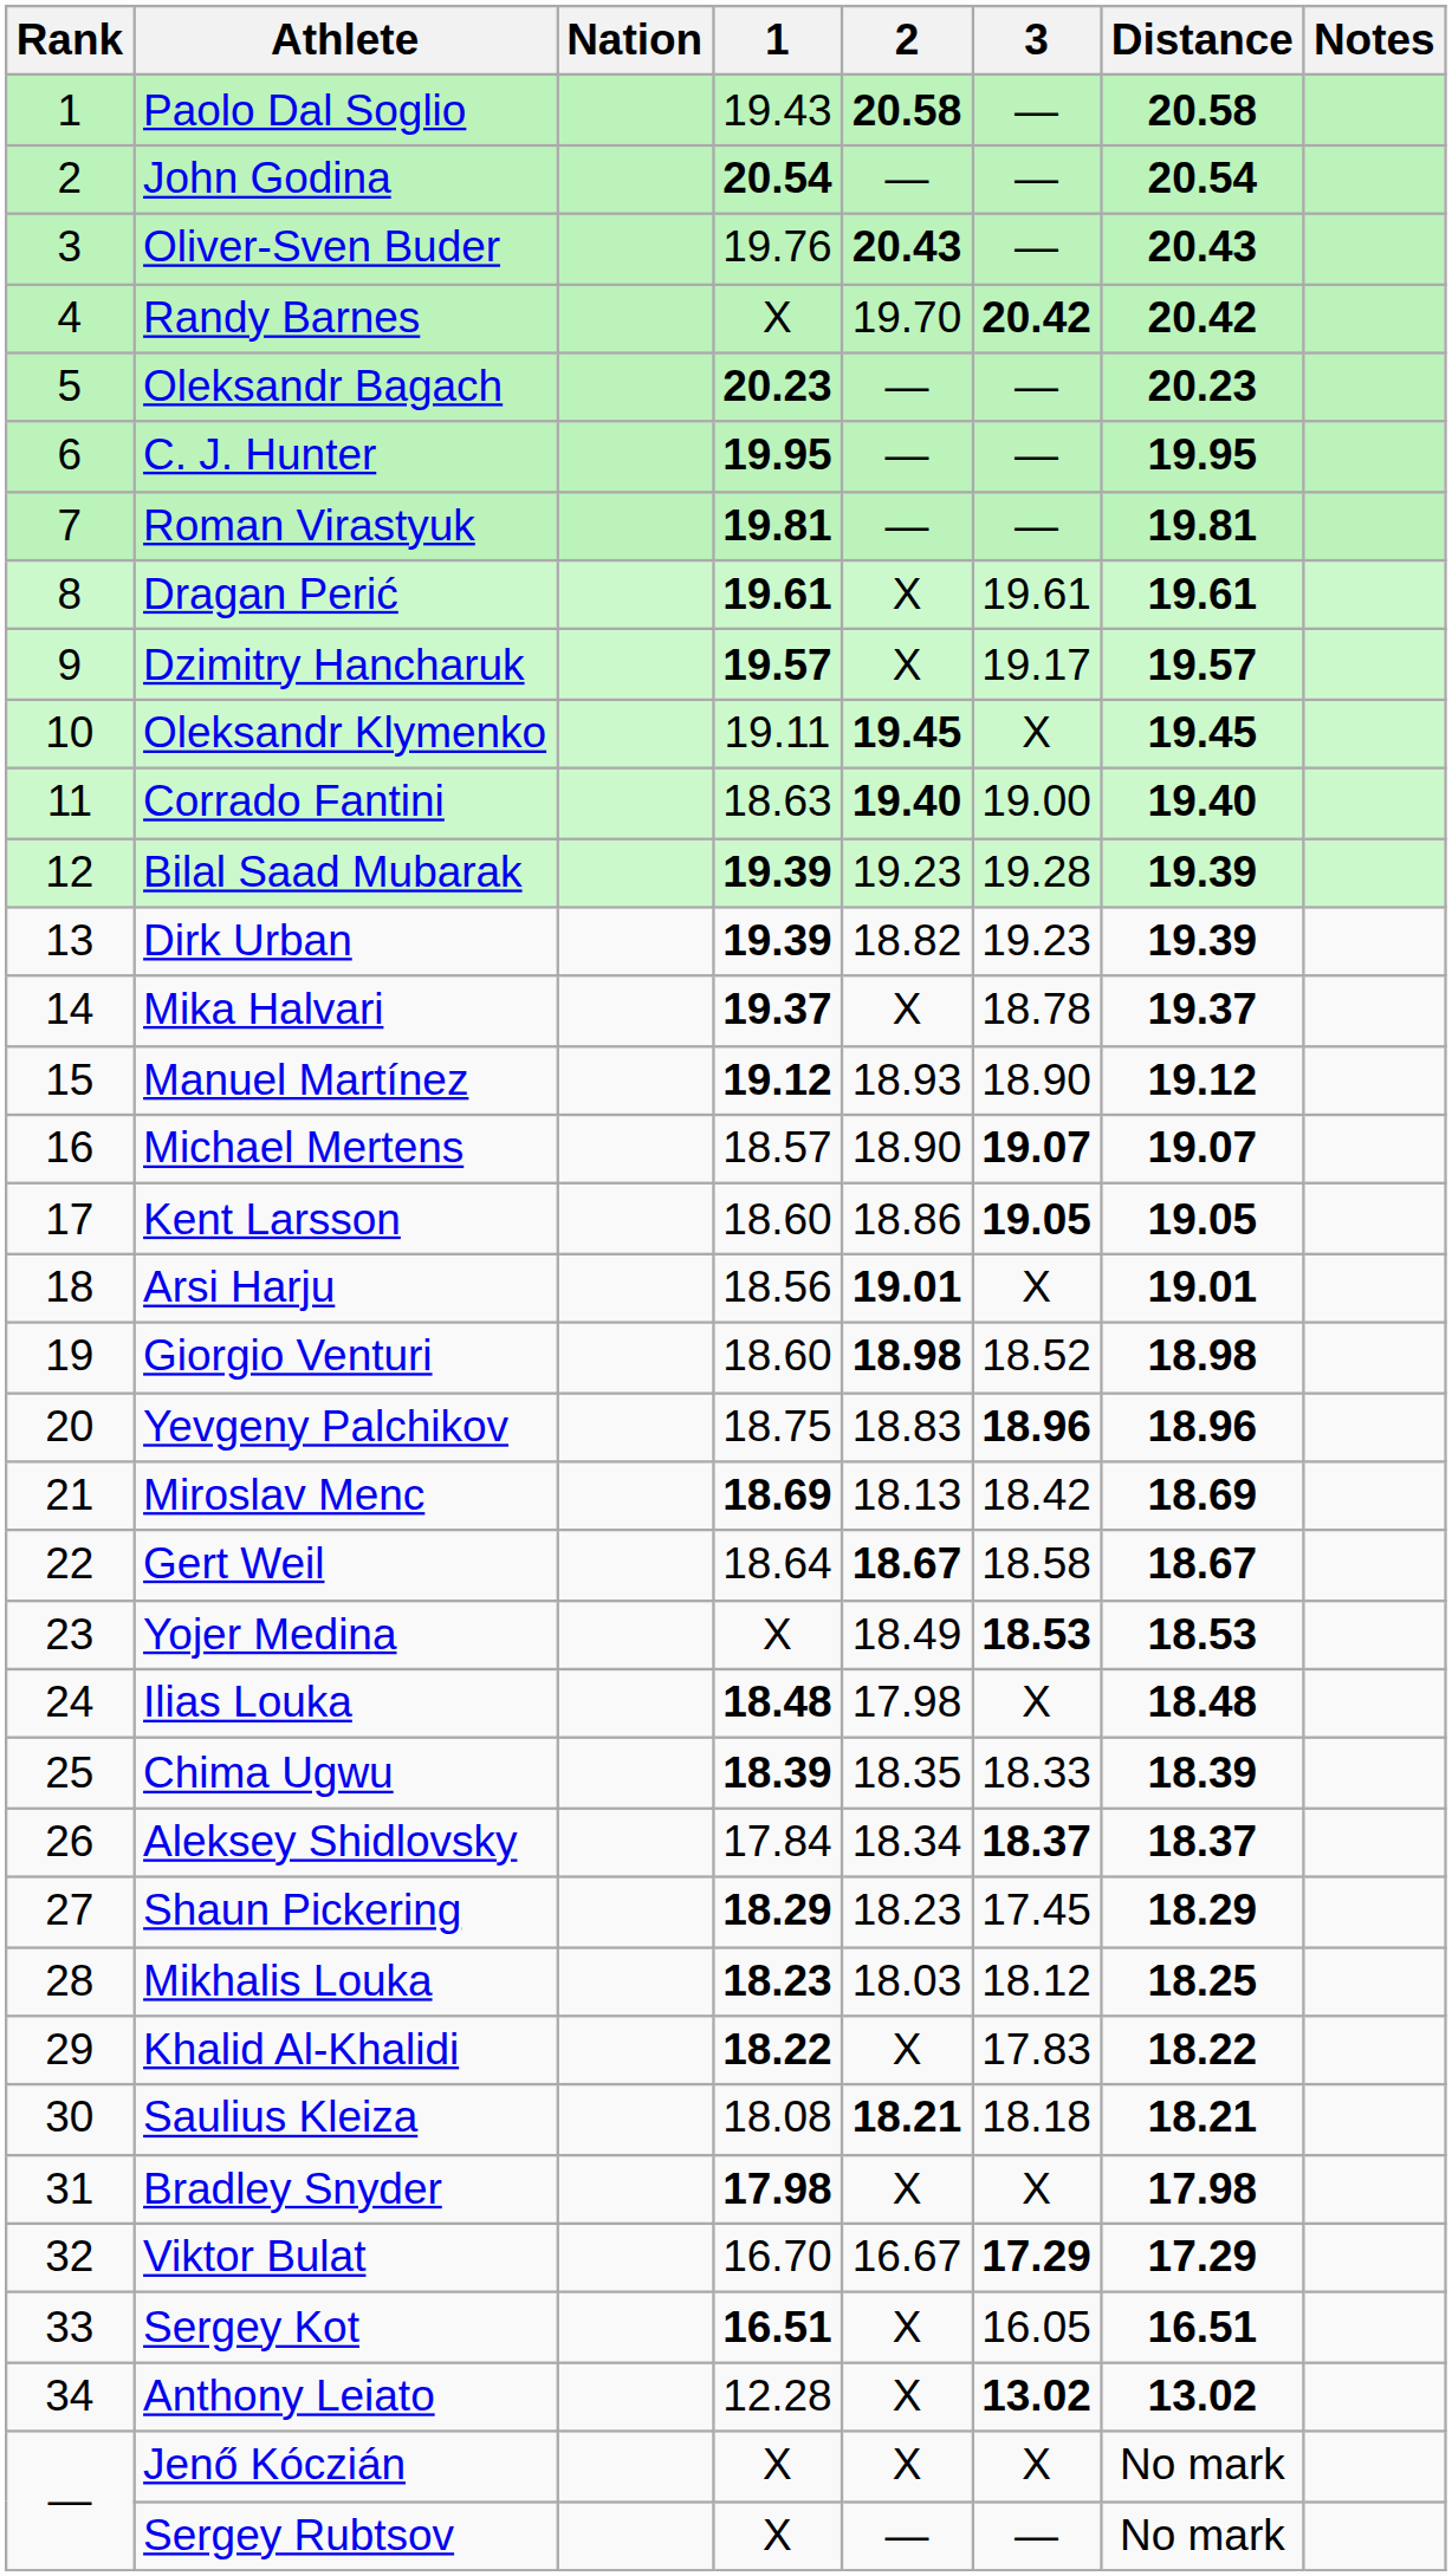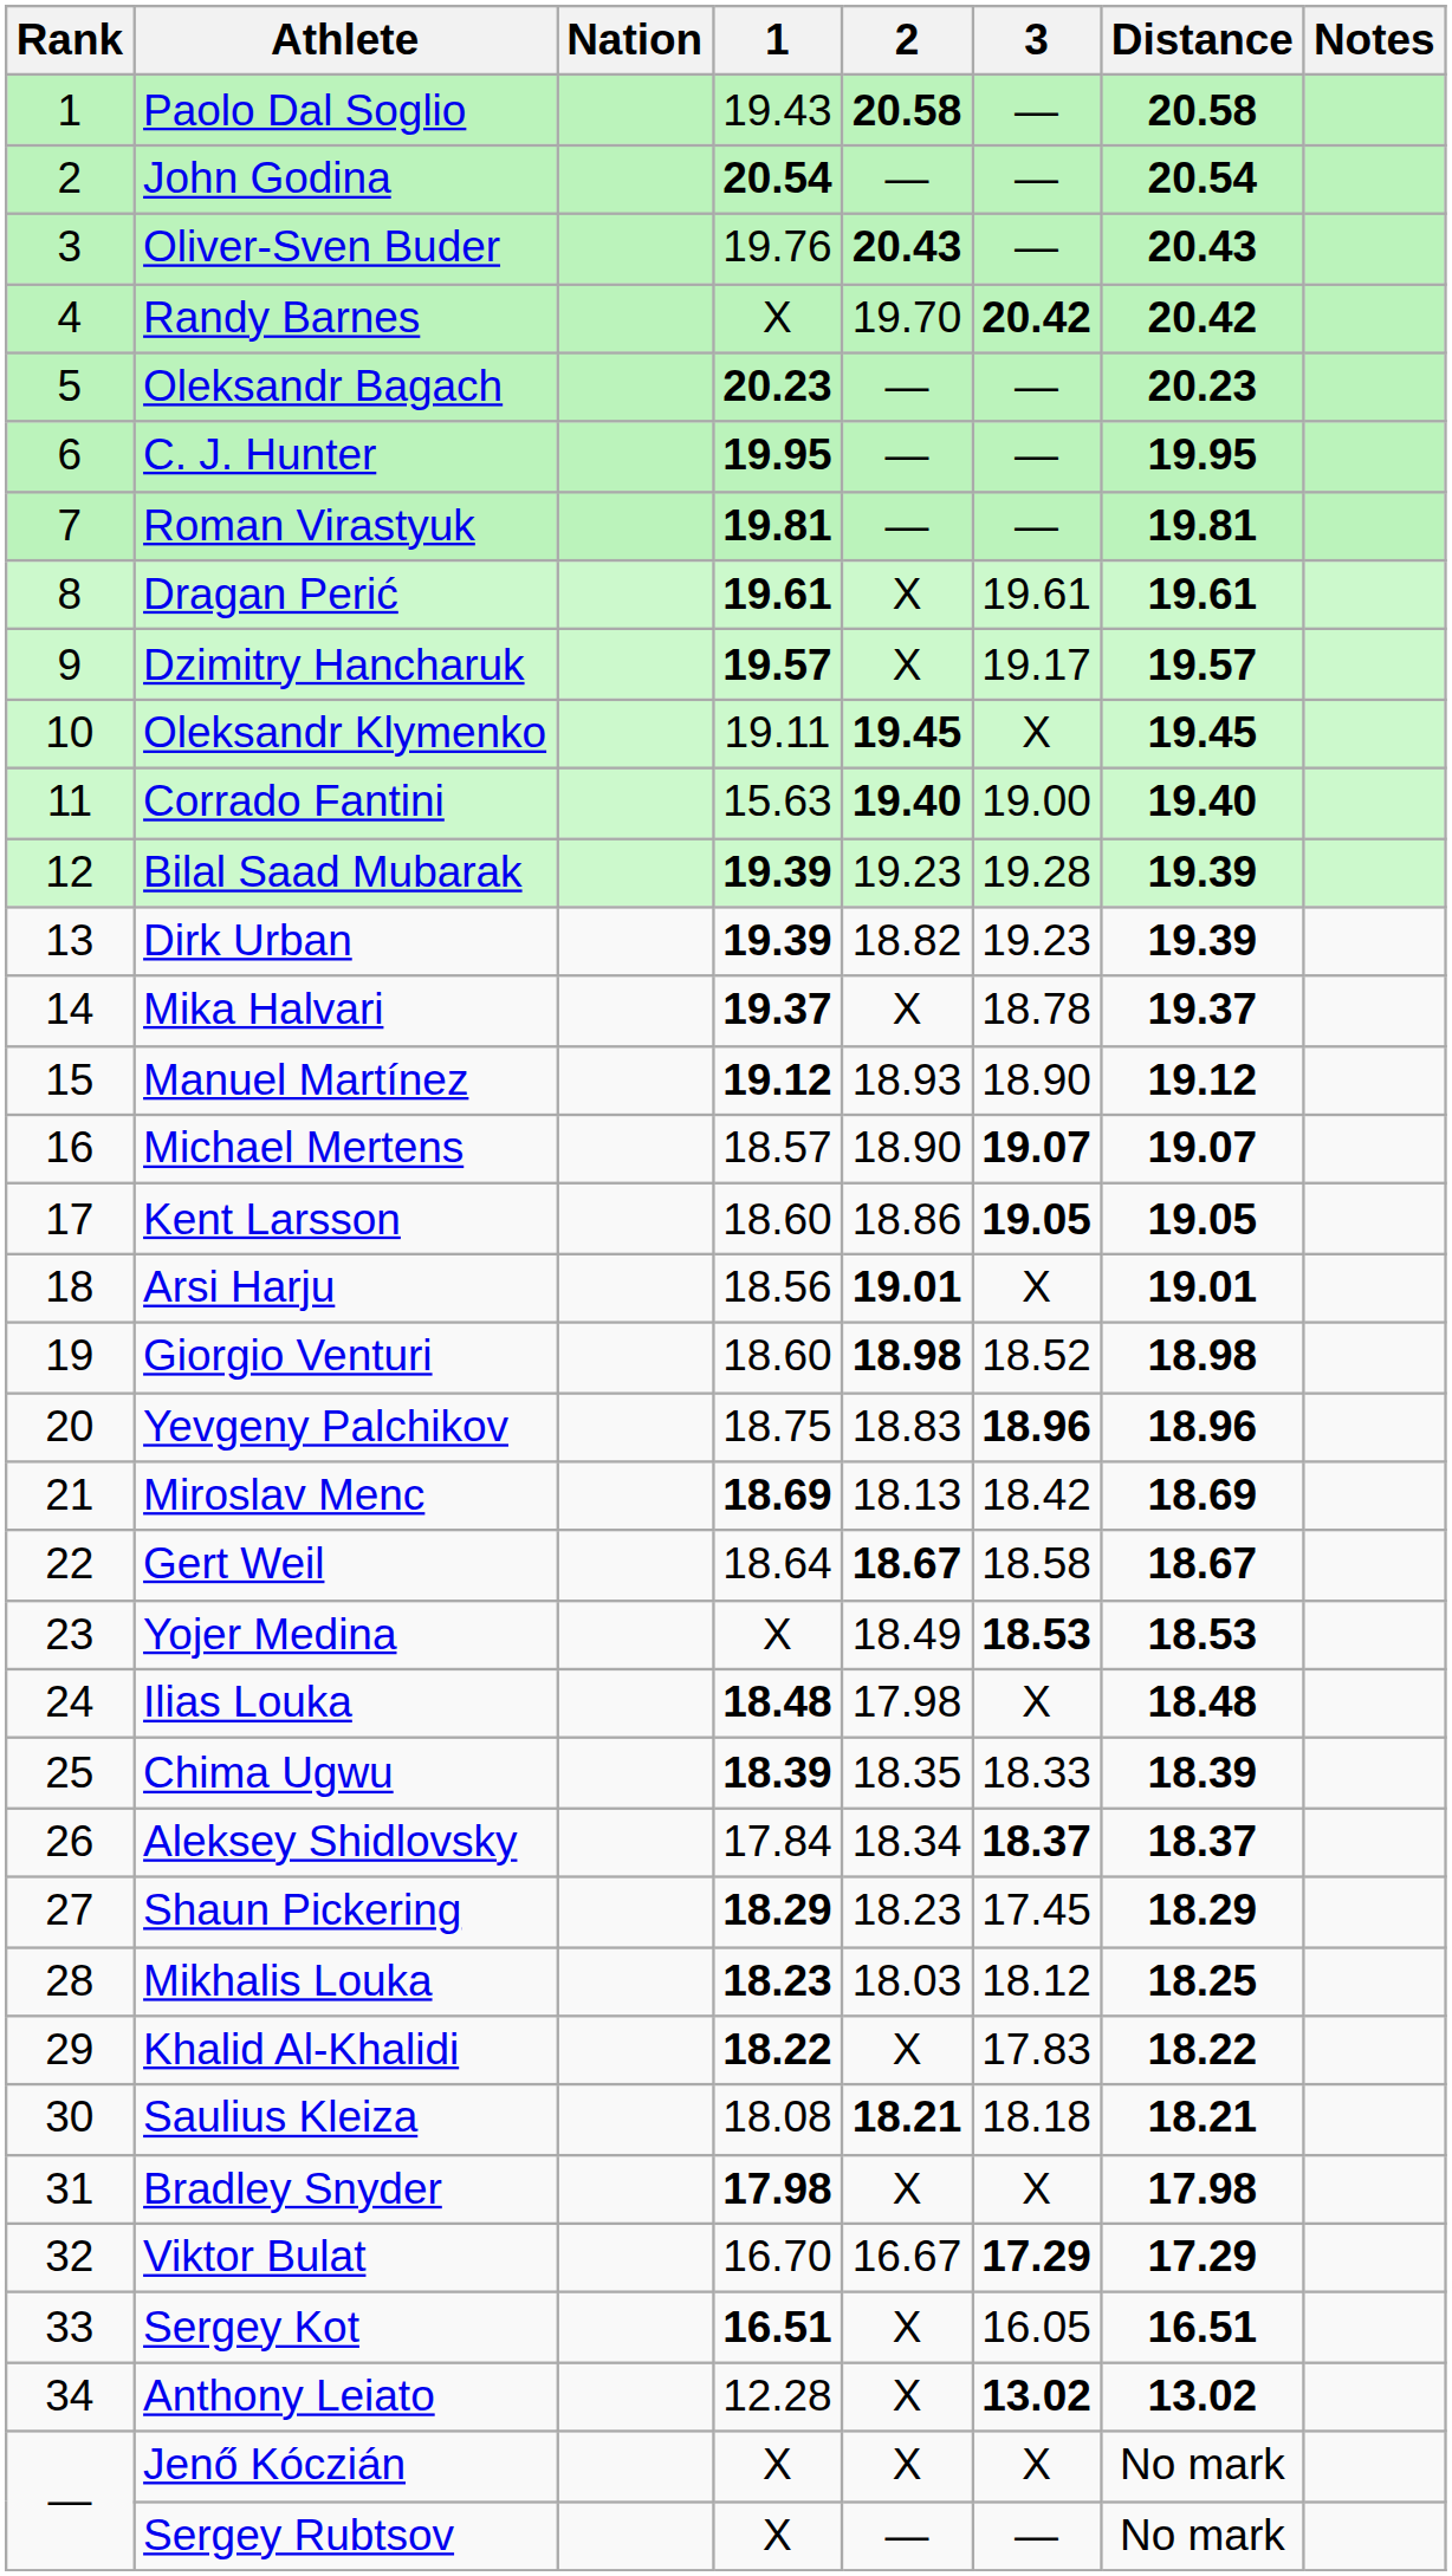Corrado Fantini | 1: 18.63 -> 15.63
